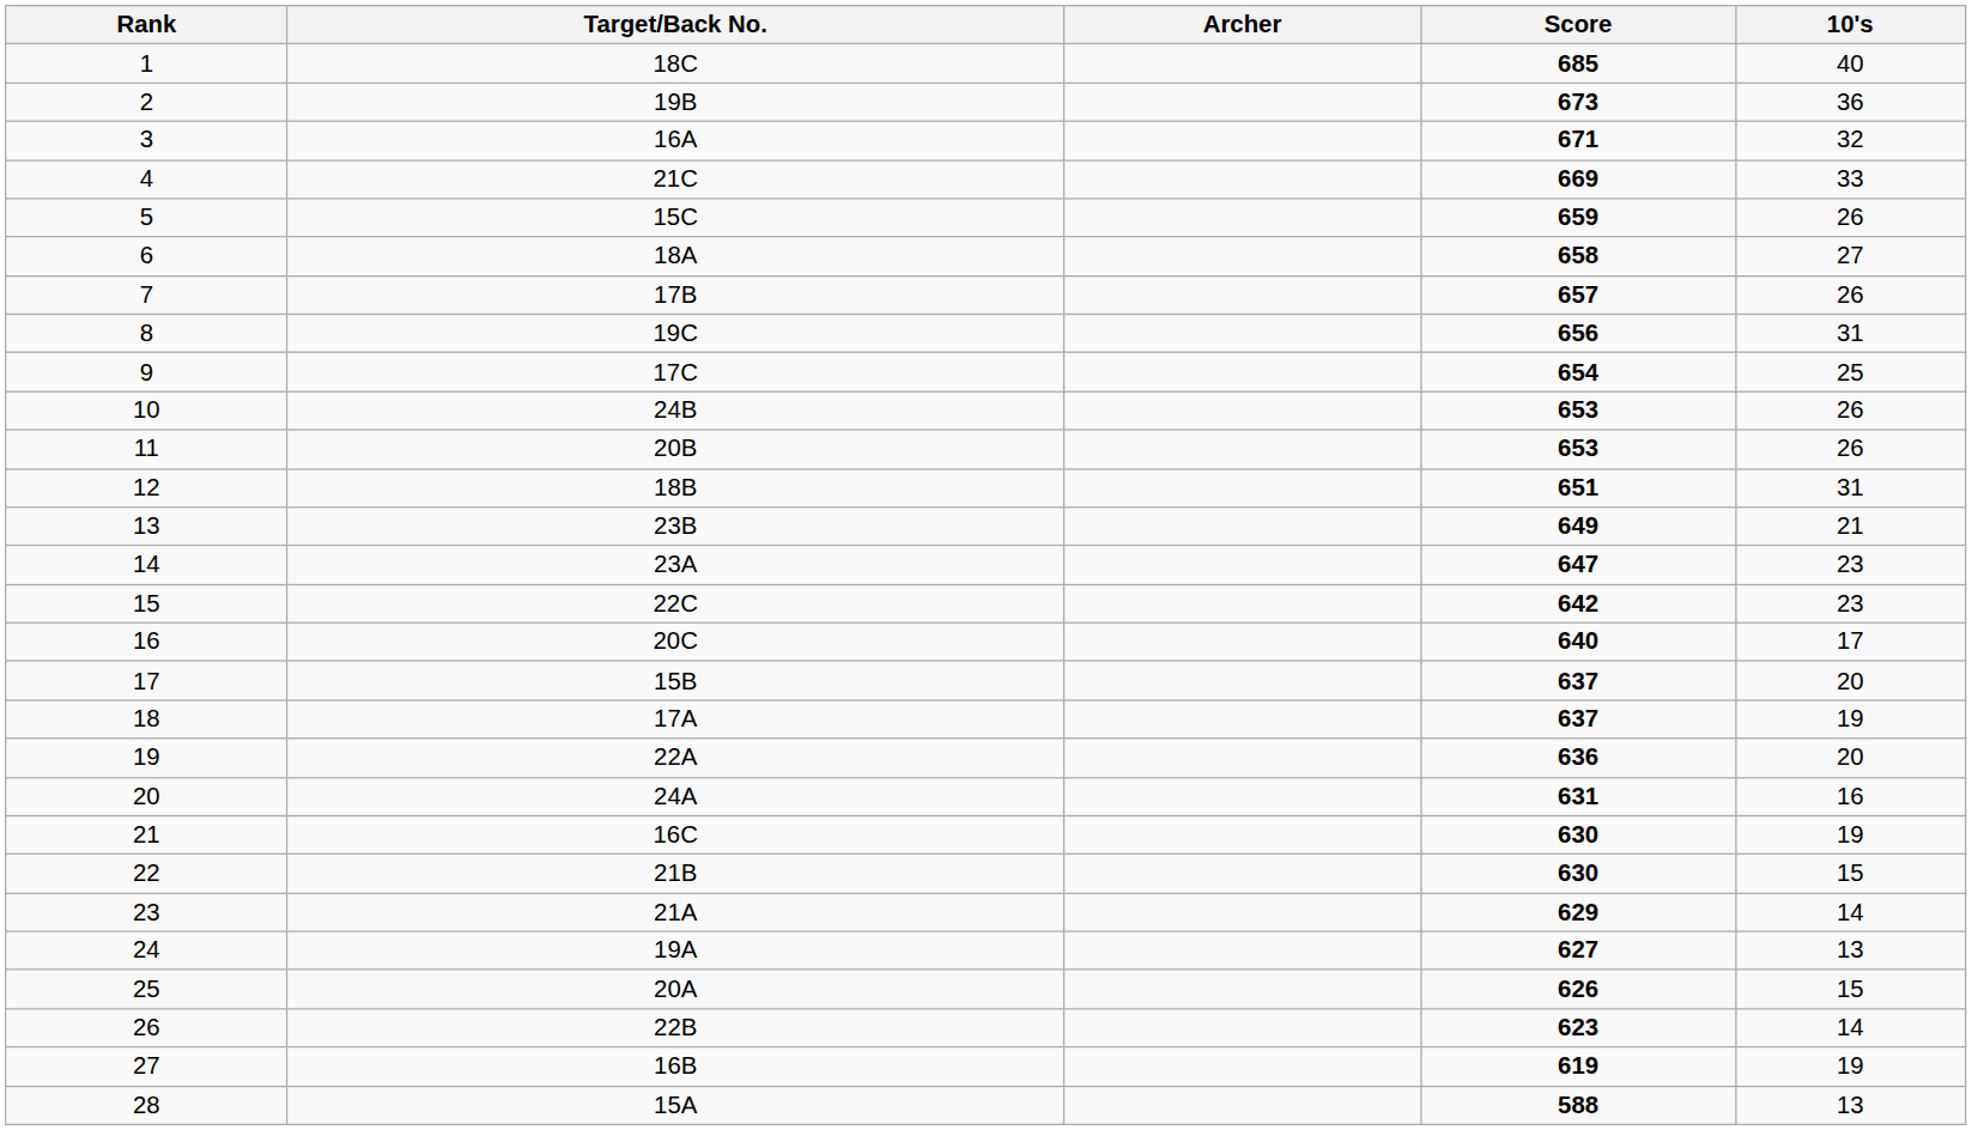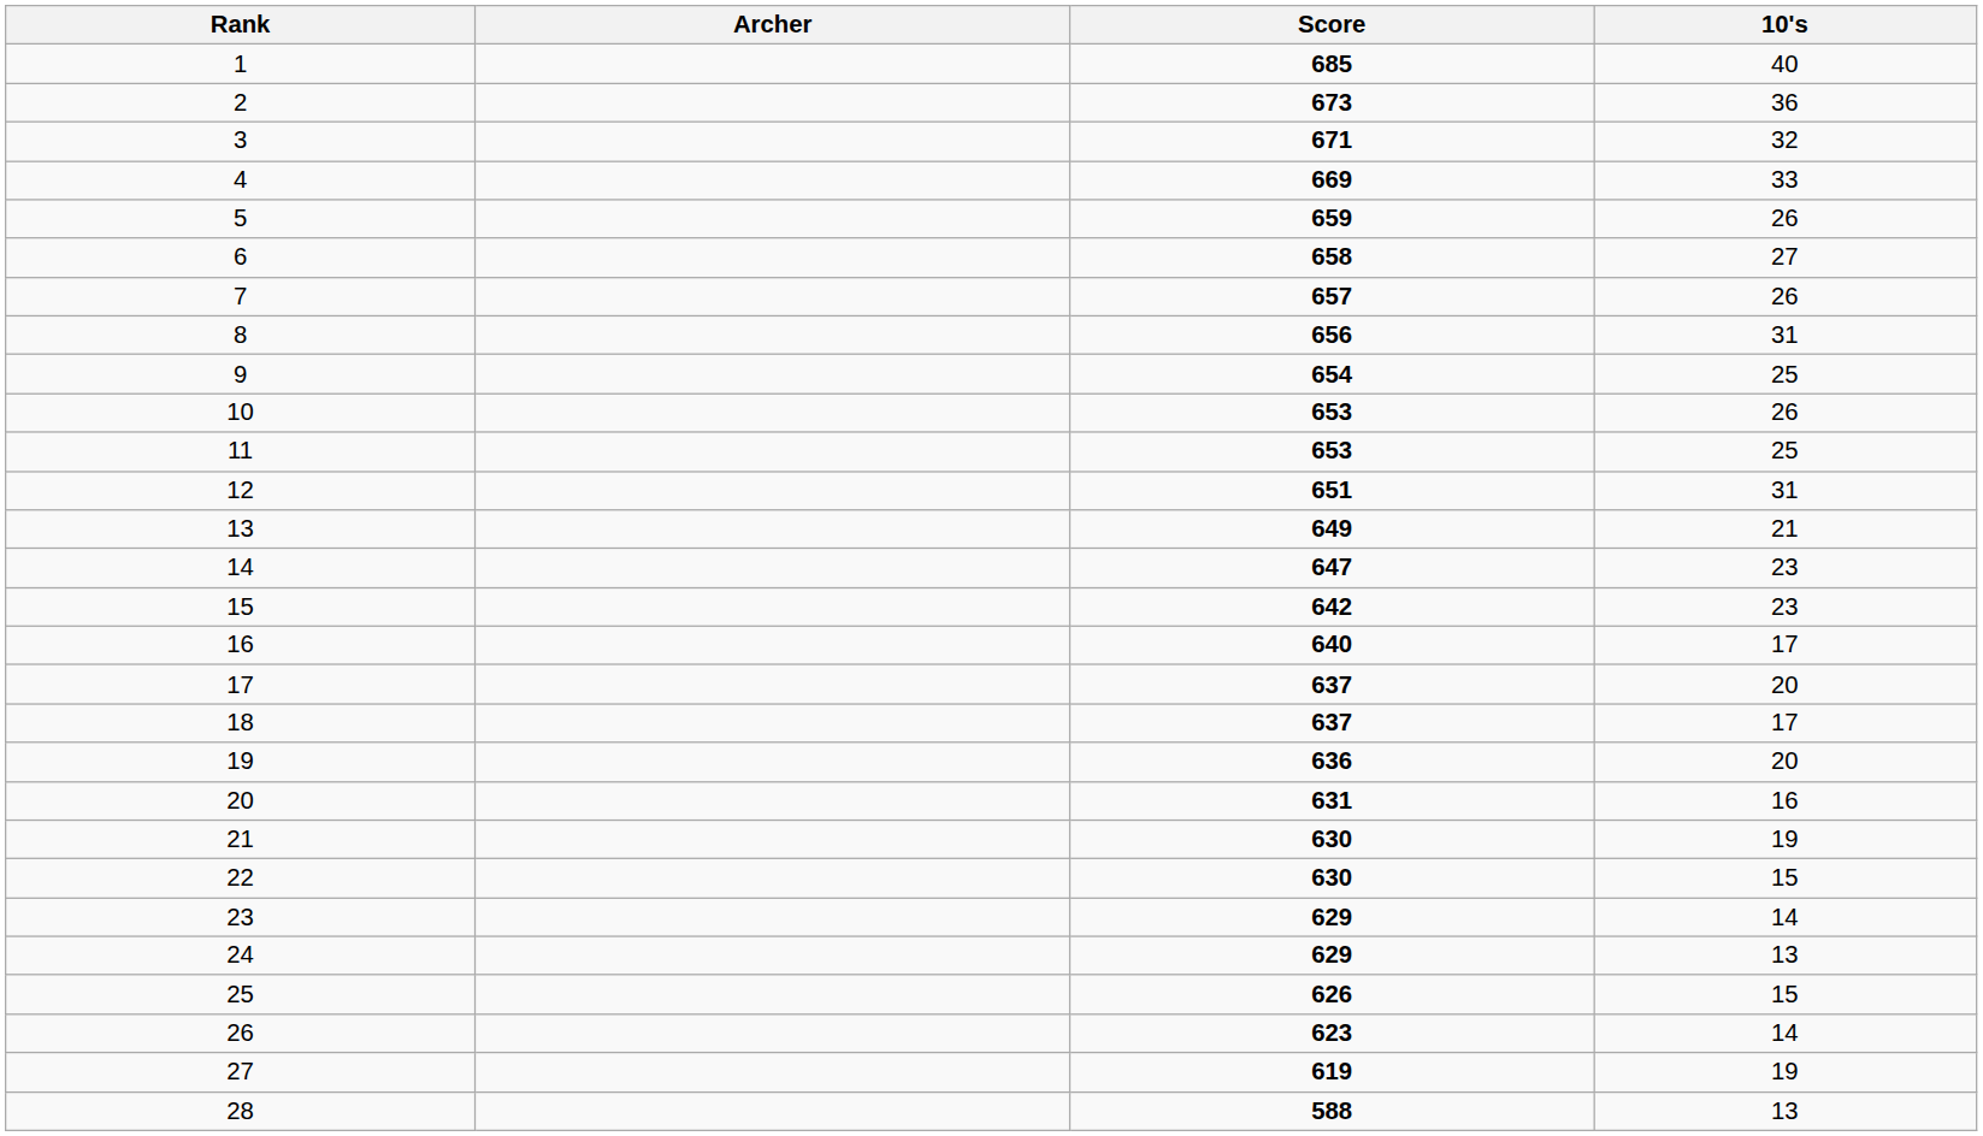- column: Target/Back No. | 18C | 19B | 16A | 21C | 15C | 18A | 17B | 19C | 17C | 24B | 20B | 18B | 23B | 23A | 22C | 20C | 15B | 17A | 22A | 24A | 16C | 21B | 21A | 19A | 20A | 22B | 16B | 15A
11 | 10's: 26 -> 25
18 | 10's: 19 -> 17
24 | Score: 627 -> 629
